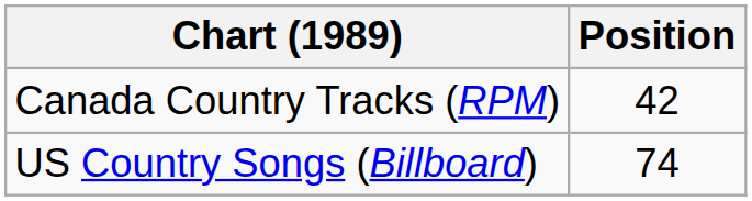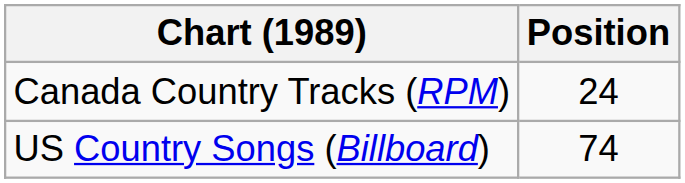Canada Country Tracks (RPM) | Position: 42 -> 24
